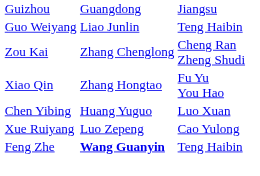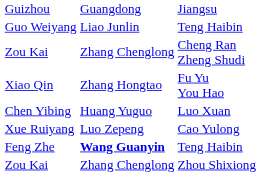+ row: Zou Kai | Zhang Chenglong | Zhou Shixiong
